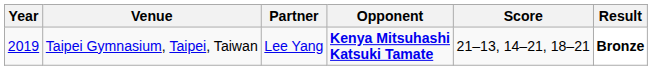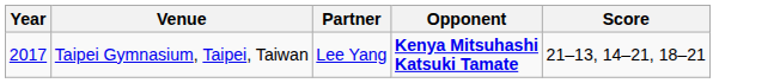- column: Result | Bronze
Taipei Gymnasium, Taipei, Taiwan | Year: 2019 -> 2017
